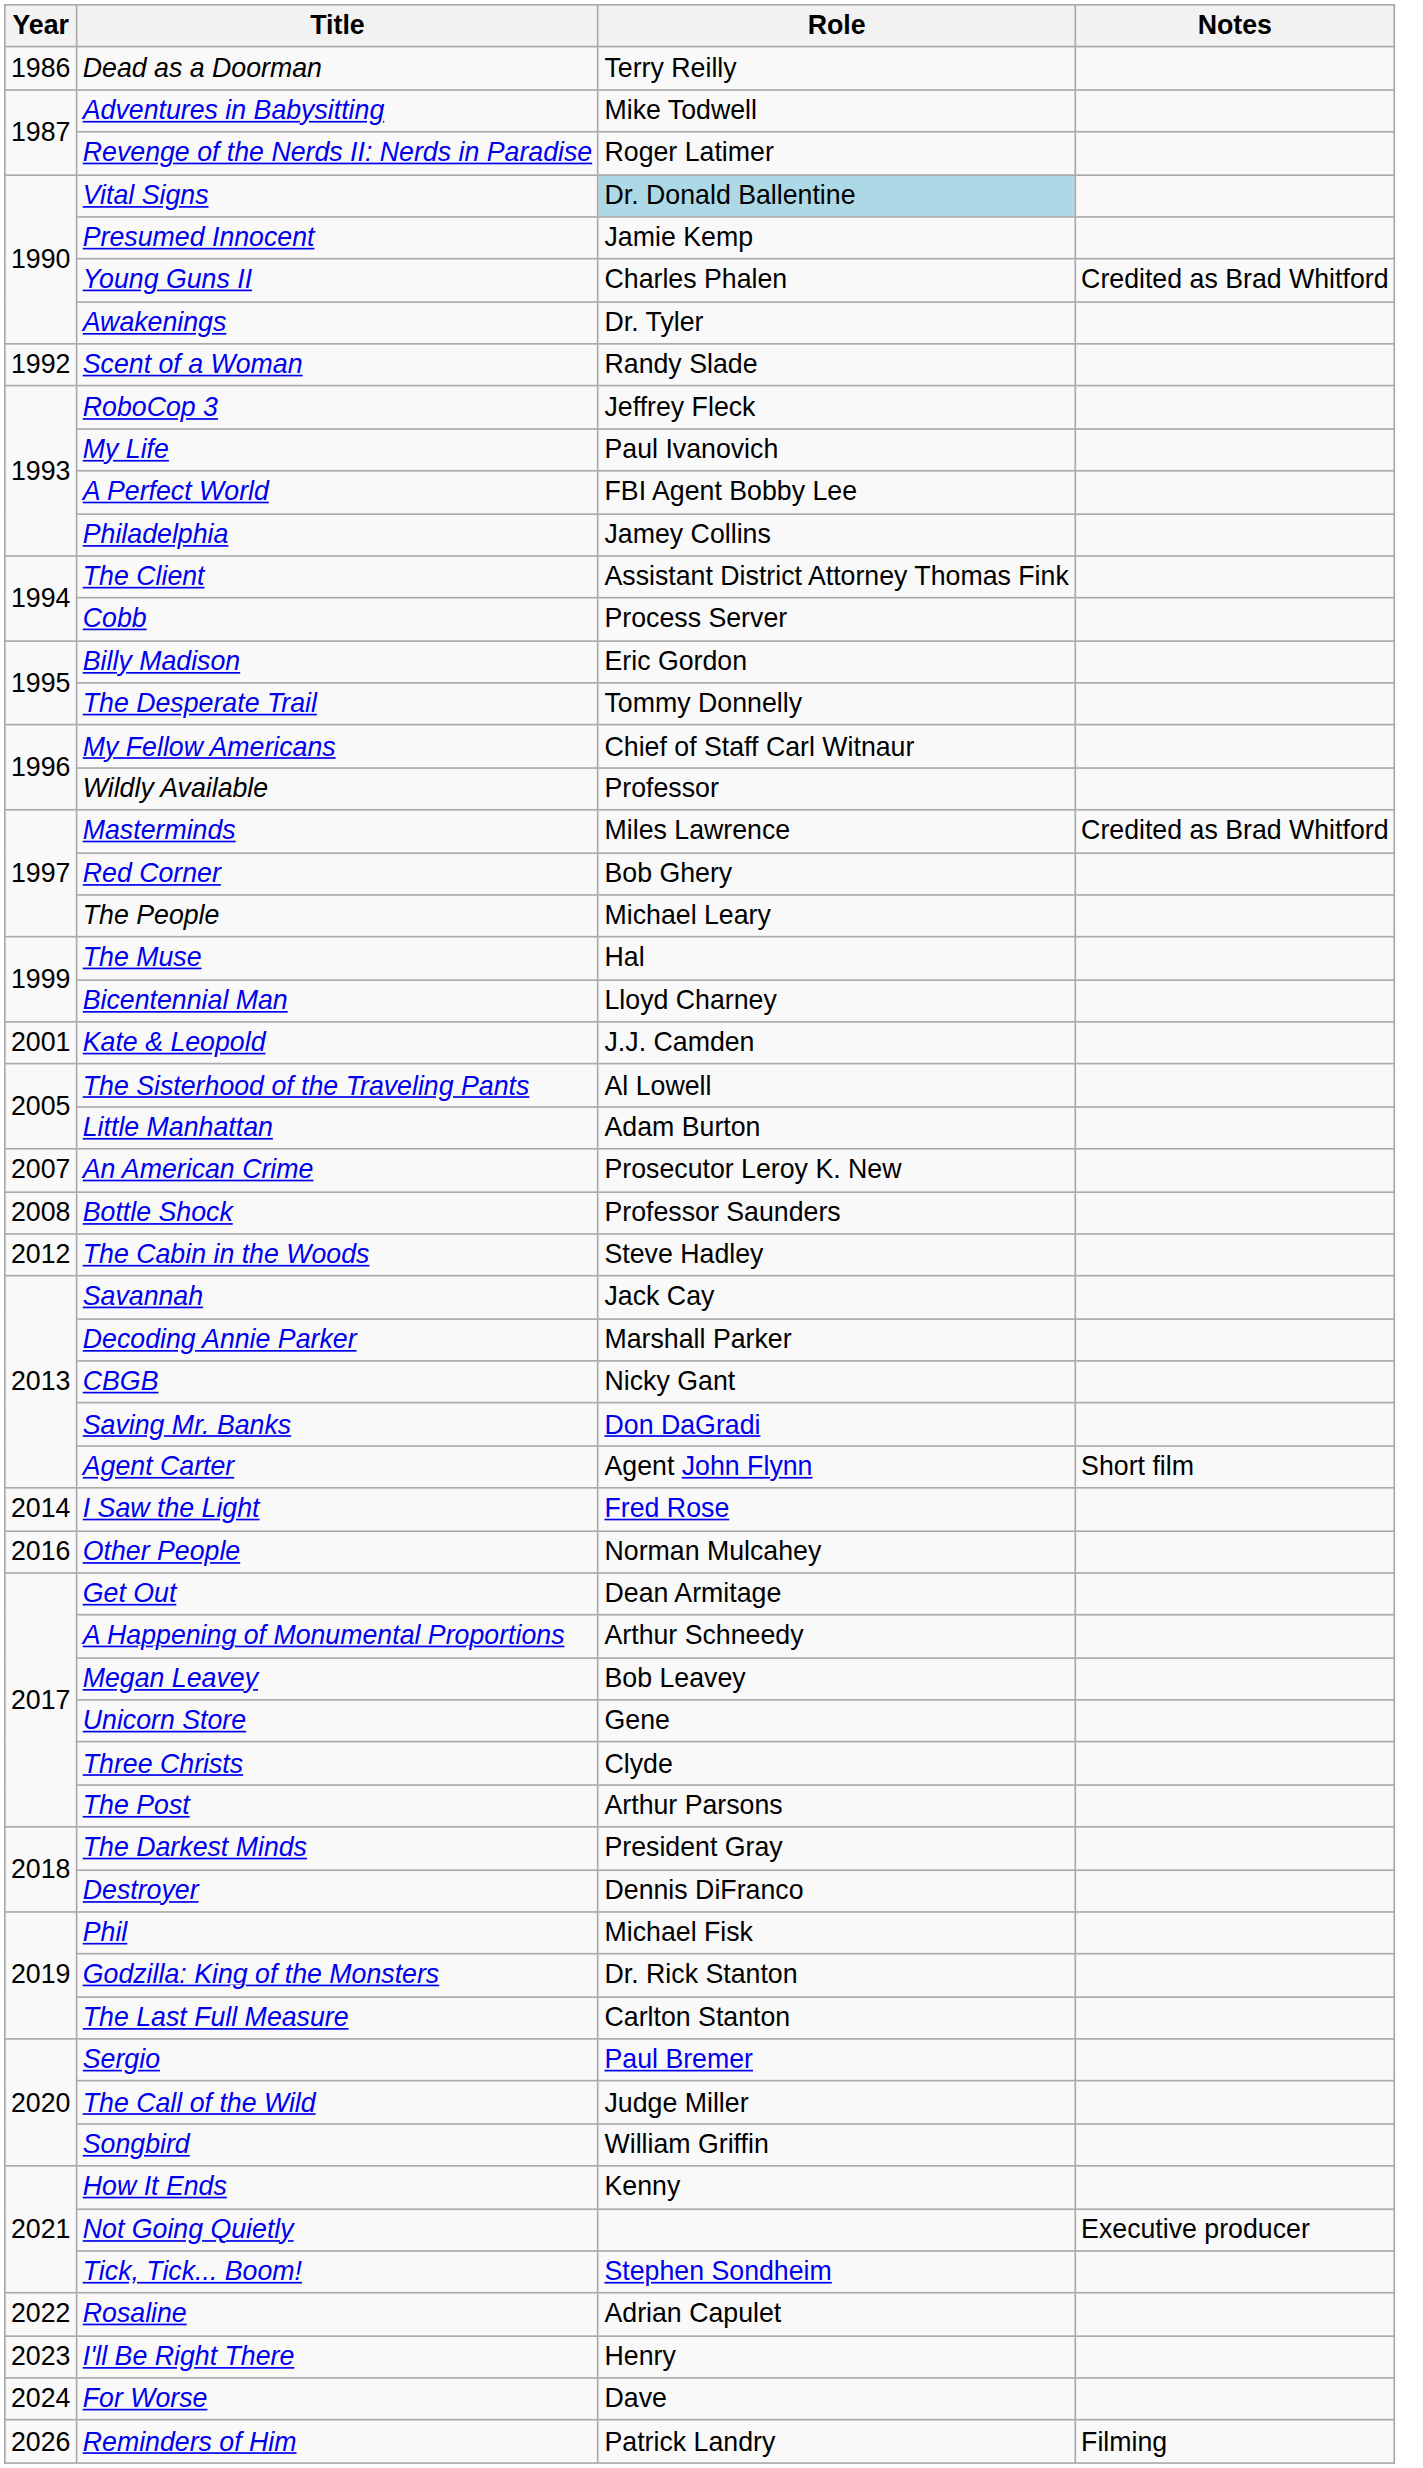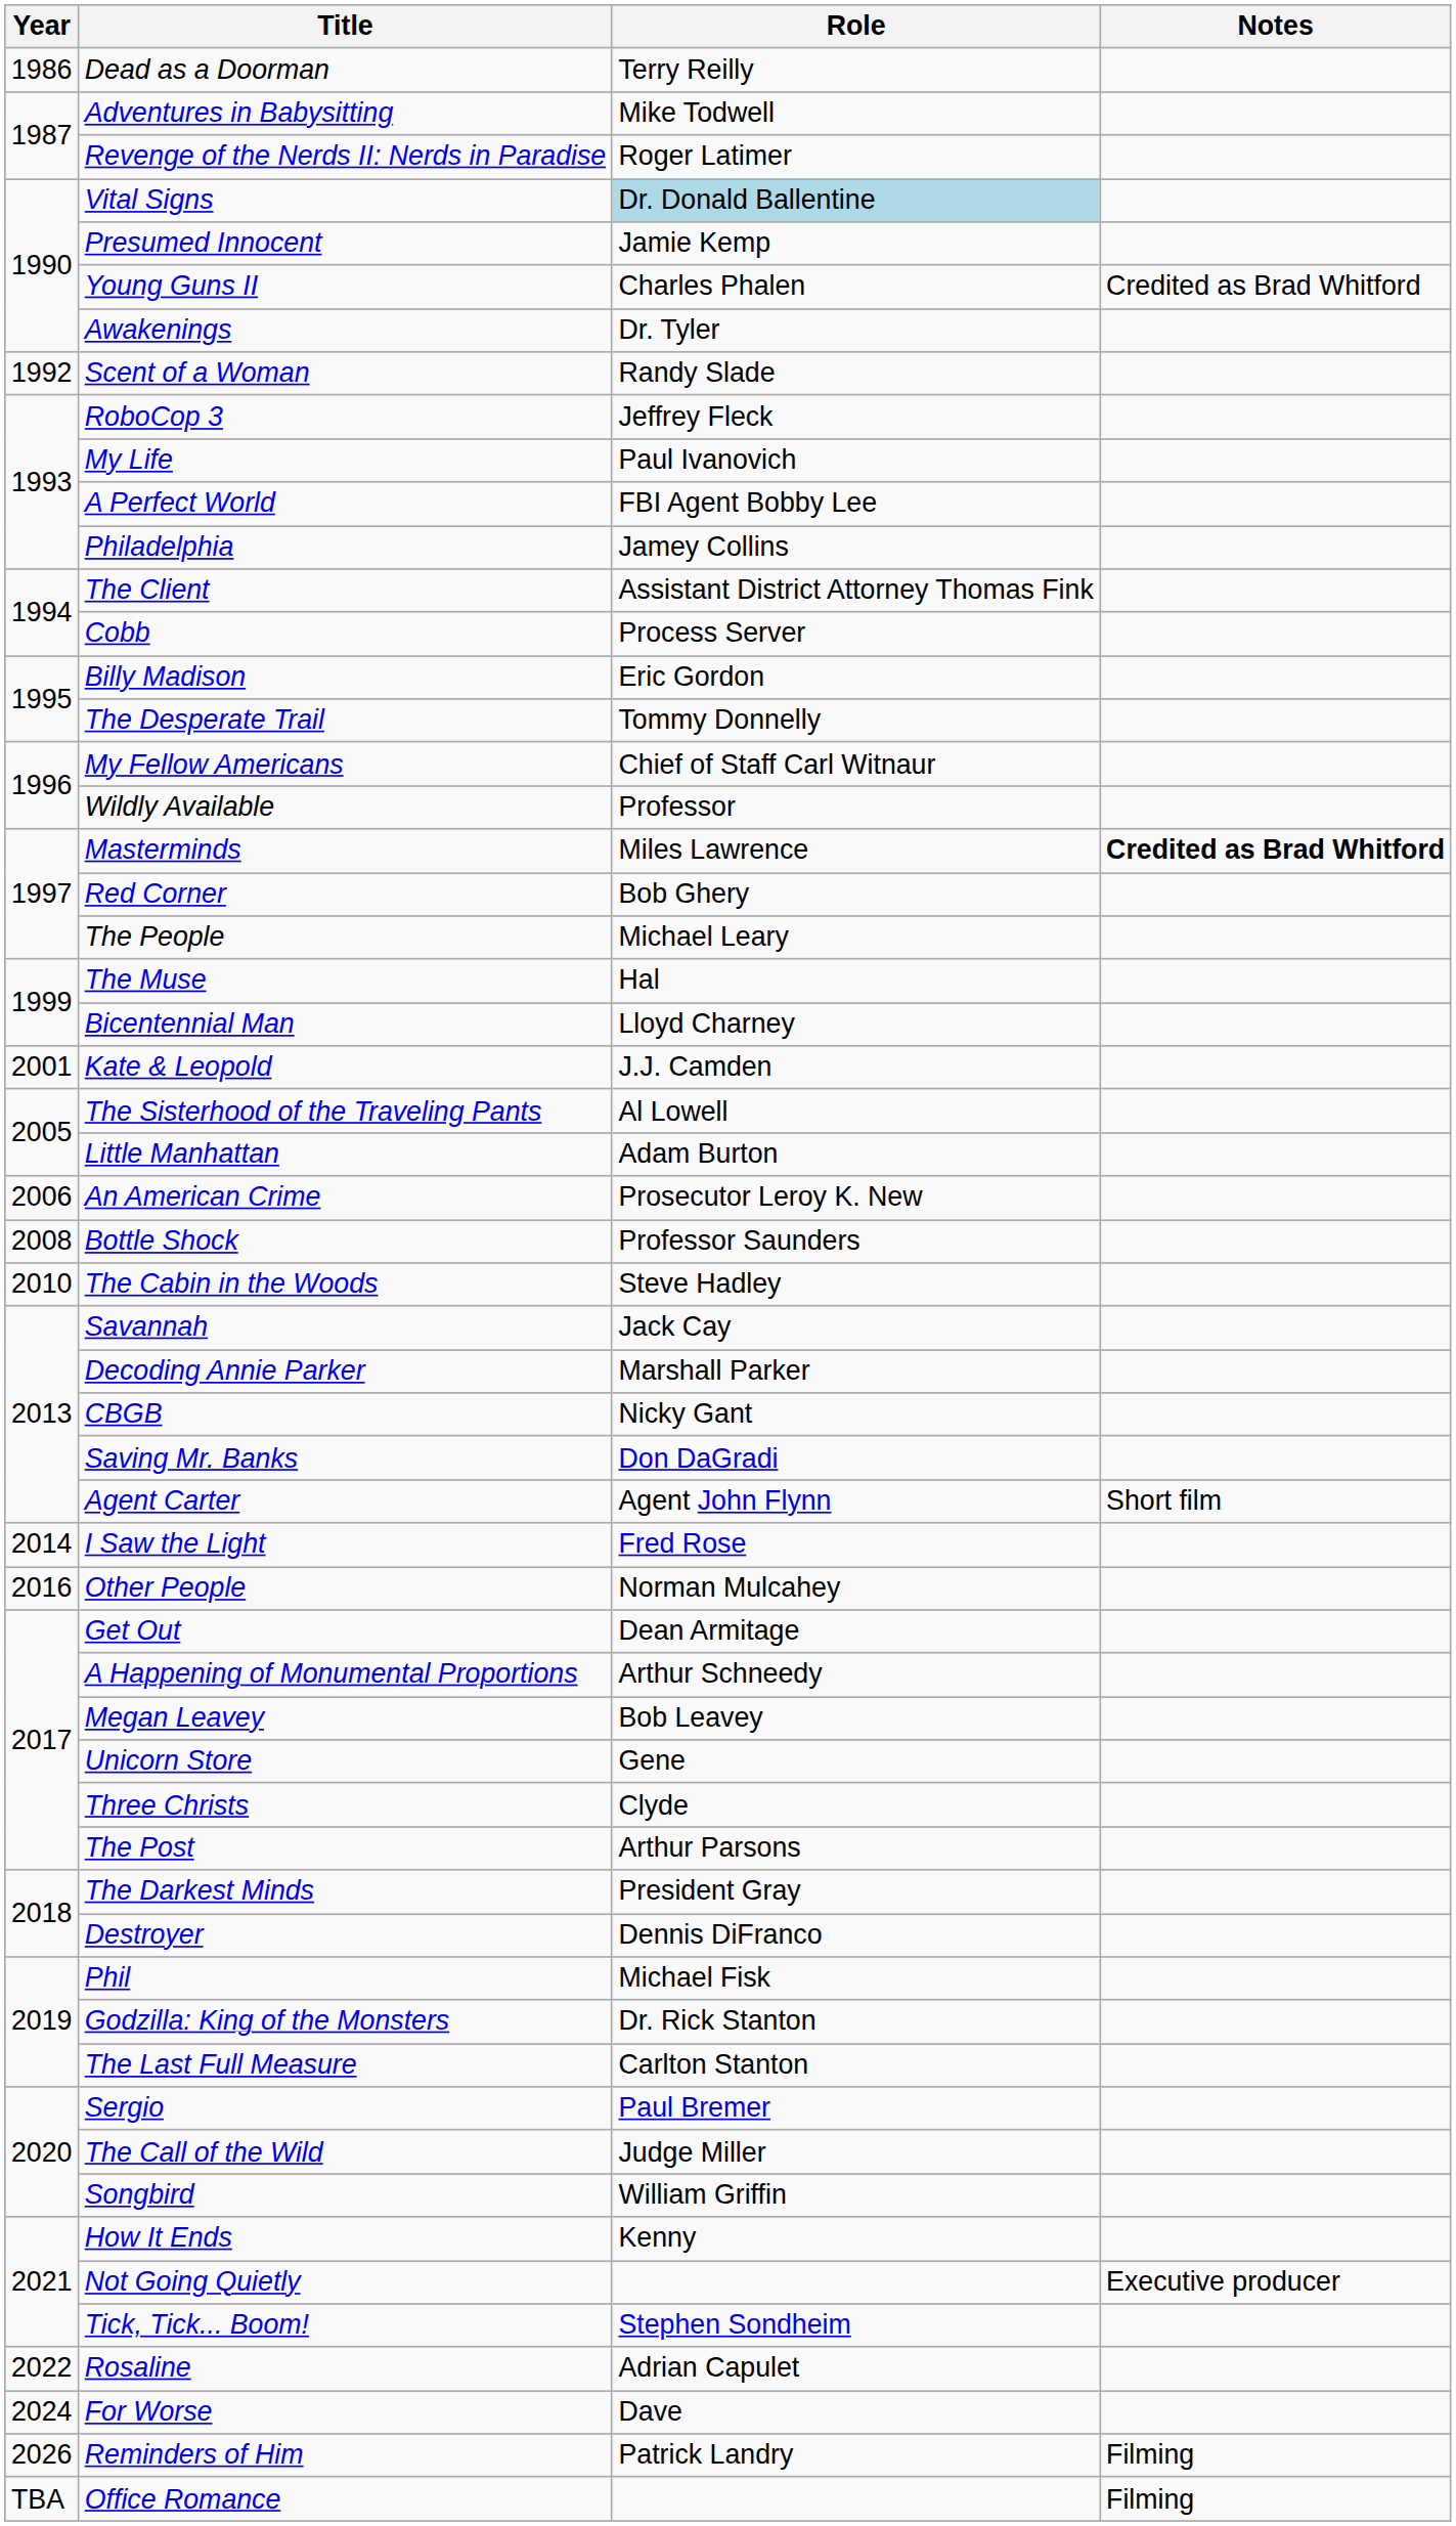Masterminds | Notes: normal -> bold
An American Crime | Year: 2007 -> 2006
The Cabin in the Woods | Year: 2012 -> 2010
- row: 2023 | I'll Be Right There | Henry
+ row: TBA | Office Romance | Filming
